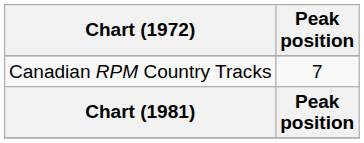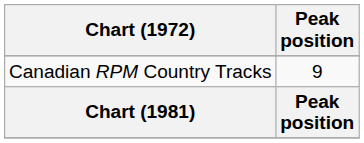Canadian RPM Country Tracks | Peak position: 7 -> 9
